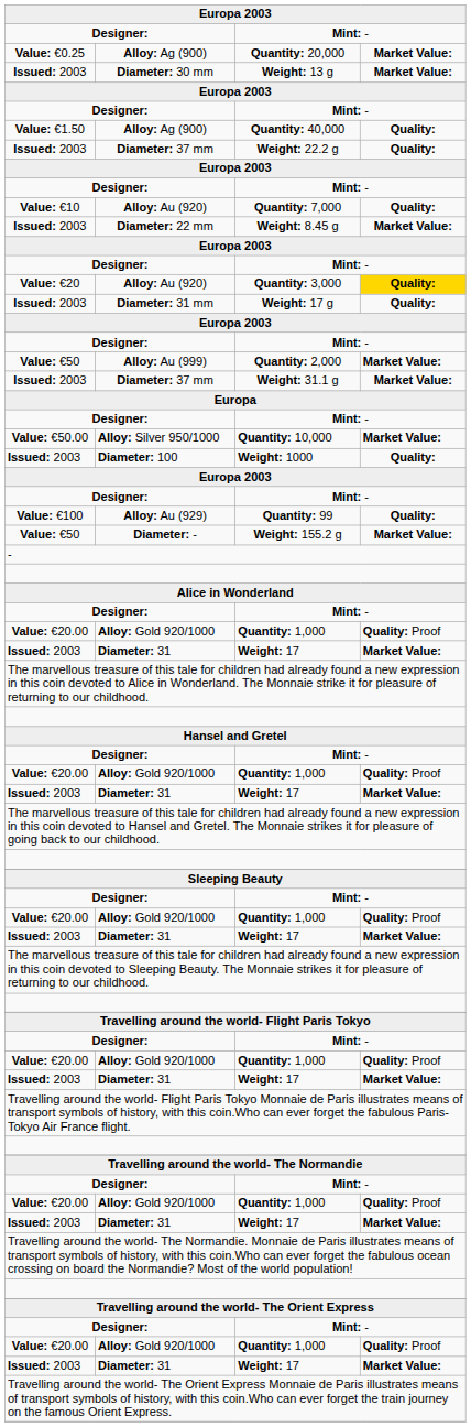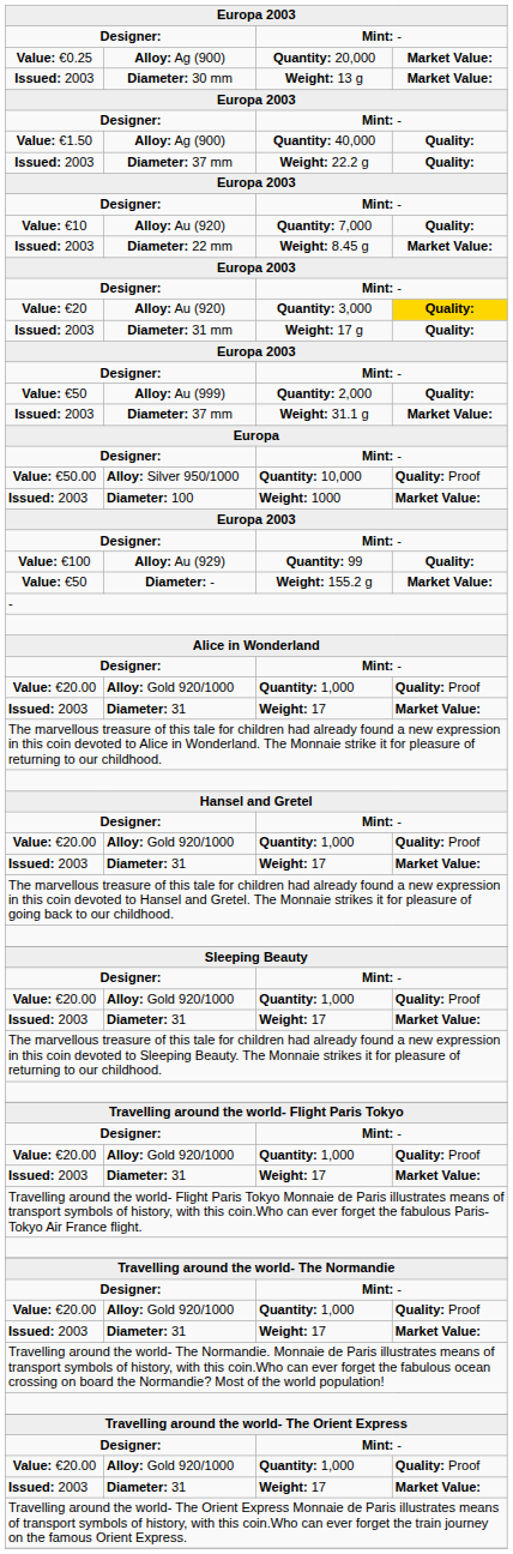Quantity: 2,000 | column 4: Market Value: -> Quality:
Quantity: 10,000 | column 4: Market Value: -> Quality: Proof
Weight: 1000 | column 4: Quality: -> Market Value:
